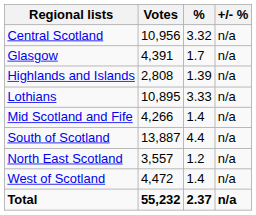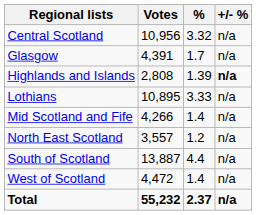Highlands and Islands | +/- %: normal -> bold
rows swapped: North East Scotland <-> South of Scotland
